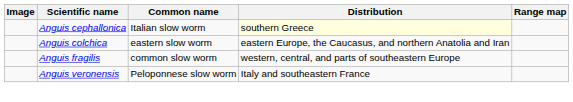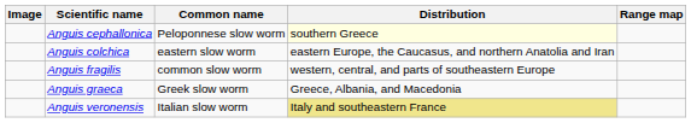Anguis cephallonica | Common name: Italian slow worm -> Peloponnese slow worm
+ row: Anguis graeca | Greek slow worm | Greece, Albania, and Macedonia
Anguis veronensis | Common name: Peloponnese slow worm -> Italian slow worm
Anguis veronensis | Distribution: no background -> khaki background
